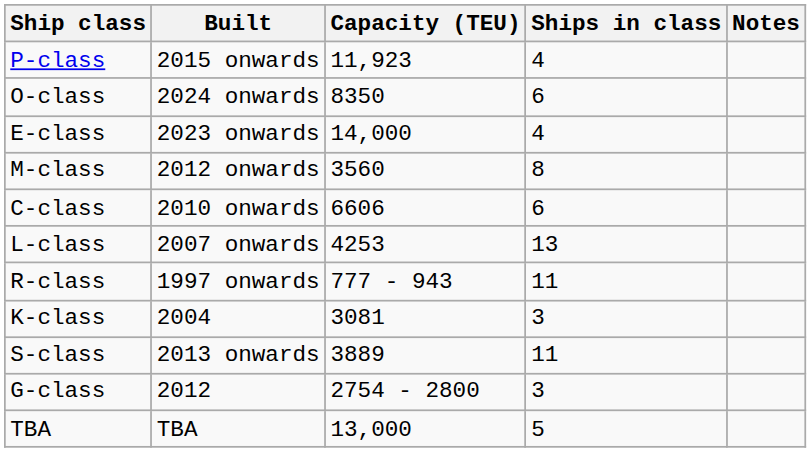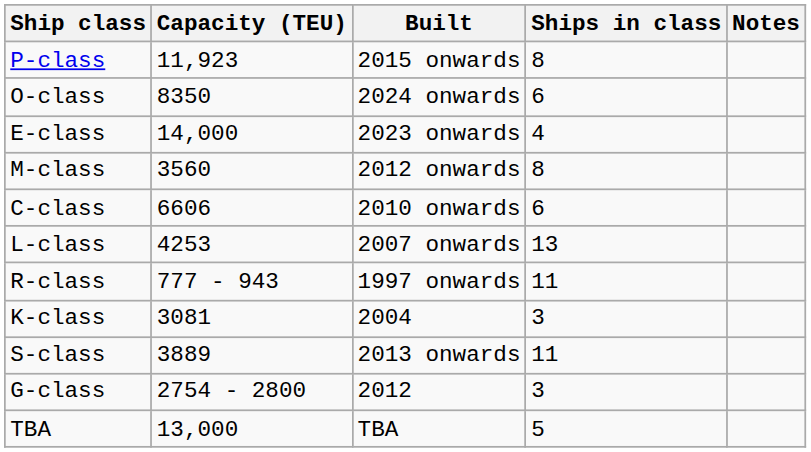columns swapped: Built <-> Capacity (TEU)
P-class | Ships in class: 4 -> 8
